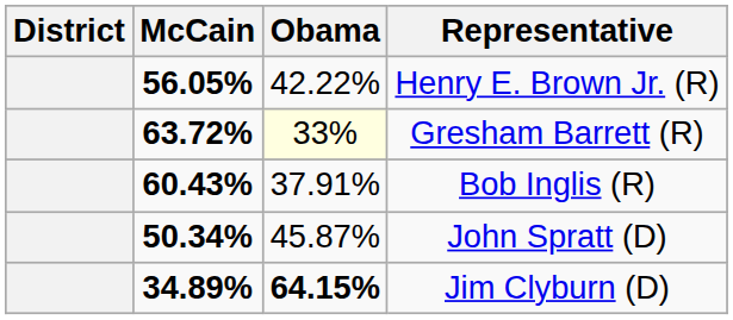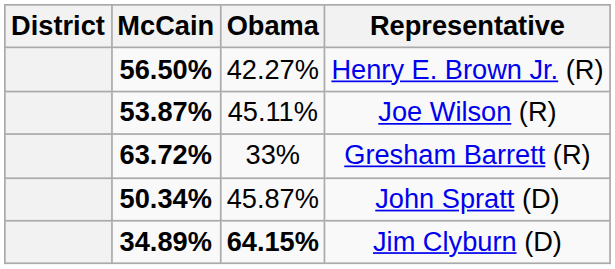Henry E. Brown Jr. (R) | McCain: 56.05% -> 56.50%
Henry E. Brown Jr. (R) | Obama: 42.22% -> 42.27%
+ row: 53.87% | 45.11% | Joe Wilson (R)
Gresham Barrett (R) | Obama: lightyellow background -> no background
- row: 60.43% | 37.91% | Bob Inglis (R)
